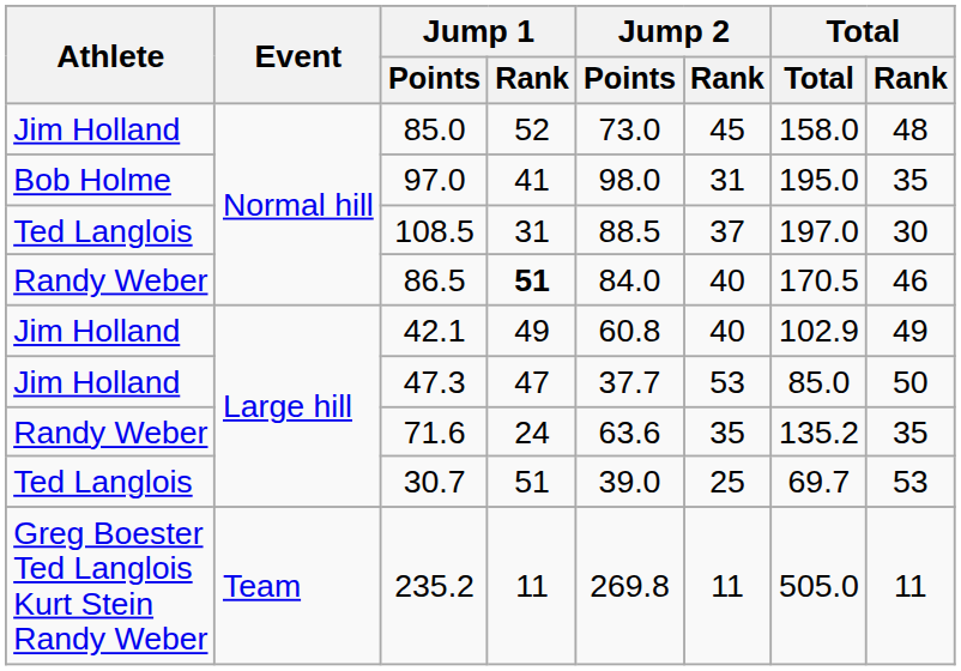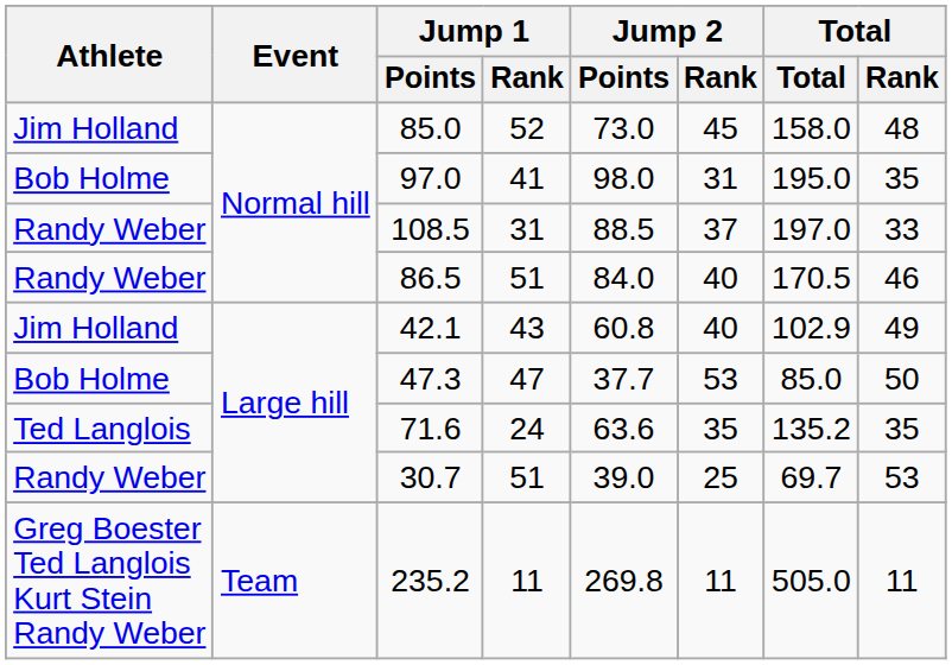108.5 | Athlete: Ted Langlois -> Randy Weber
108.5 | Total / Rank: 30 -> 33
86.5 | Jump 1 / Rank: bold -> normal
42.1 | Jump 1 / Rank: 49 -> 43
47.3 | Athlete: Jim Holland -> Bob Holme
71.6 | Athlete: Randy Weber -> Ted Langlois
30.7 | Athlete: Ted Langlois -> Randy Weber
